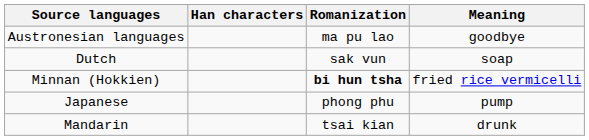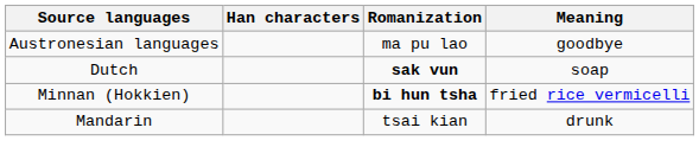Dutch | Romanization: normal -> bold
- row: Japanese | phong phu | pump
